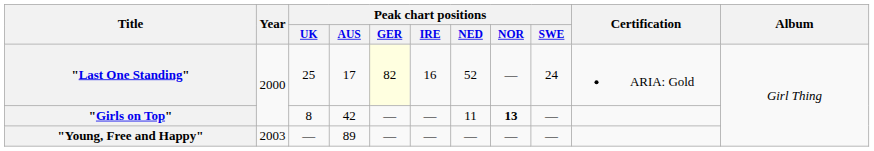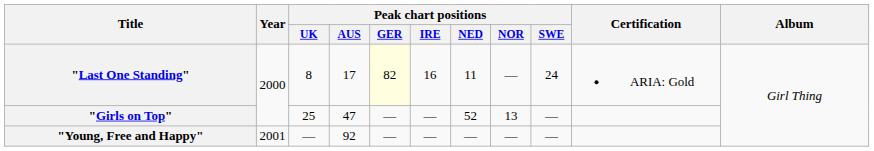"Last One Standing" | Peak chart positions / UK: 25 -> 8
"Last One Standing" | Peak chart positions / NED: 52 -> 11
"Girls on Top" | Peak chart positions / UK: 8 -> 25
"Girls on Top" | Peak chart positions / AUS: 42 -> 47
"Girls on Top" | Peak chart positions / NED: 11 -> 52
"Girls on Top" | Peak chart positions / NOR: bold -> normal
"Young, Free and Happy" | Year: 2003 -> 2001
"Young, Free and Happy" | Peak chart positions / AUS: 89 -> 92
